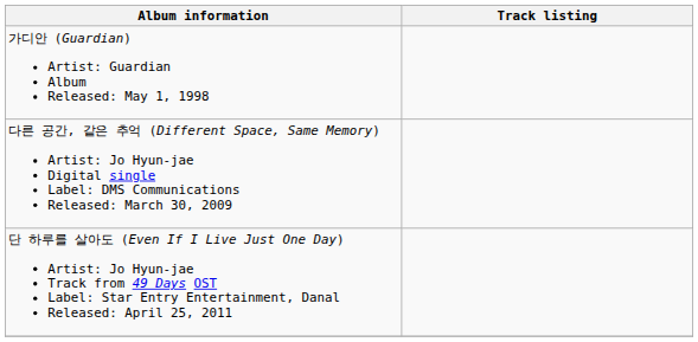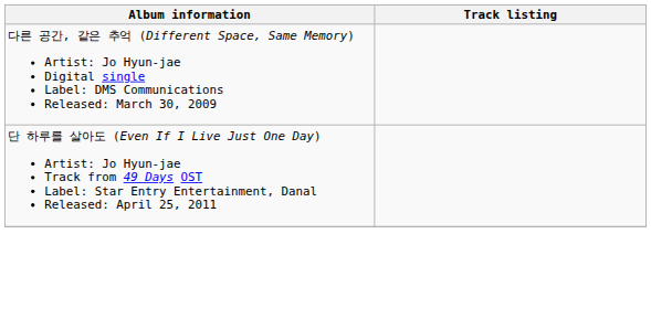- row: 가디안 (Guardian) Artist: Guardian Album Released: May 1, 1998
